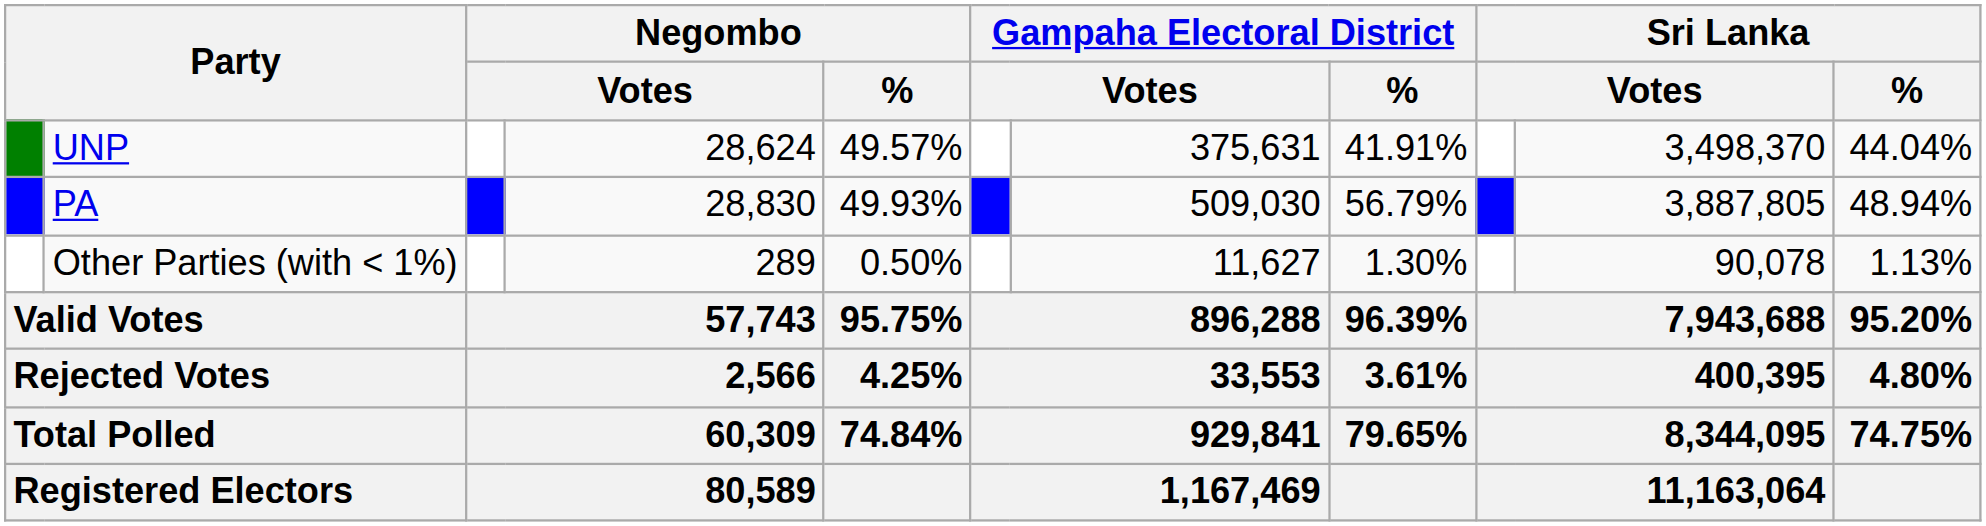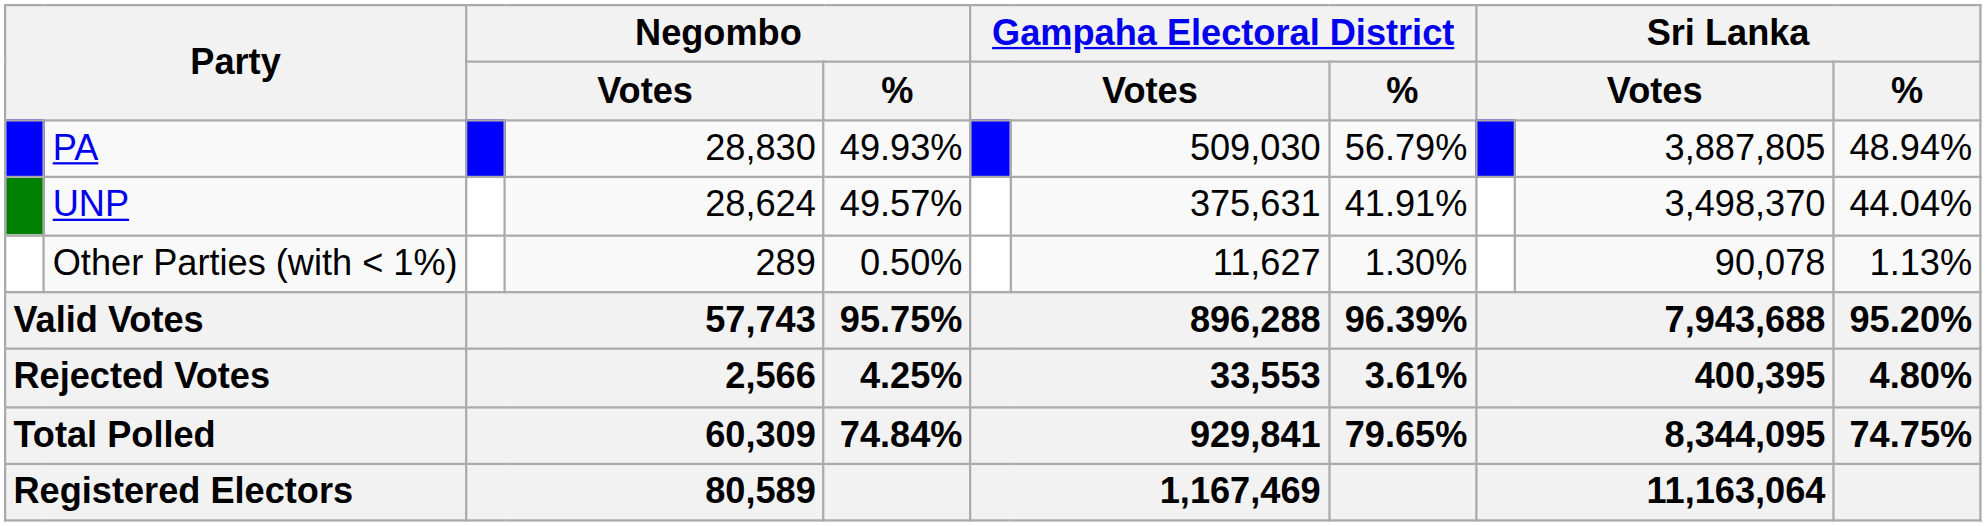rows swapped: PA <-> UNP
